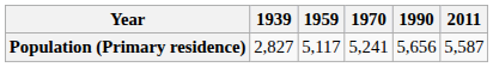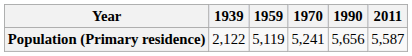Population (Primary residence) | 1939: 2,827 -> 2,122
Population (Primary residence) | 1959: 5,117 -> 5,119
